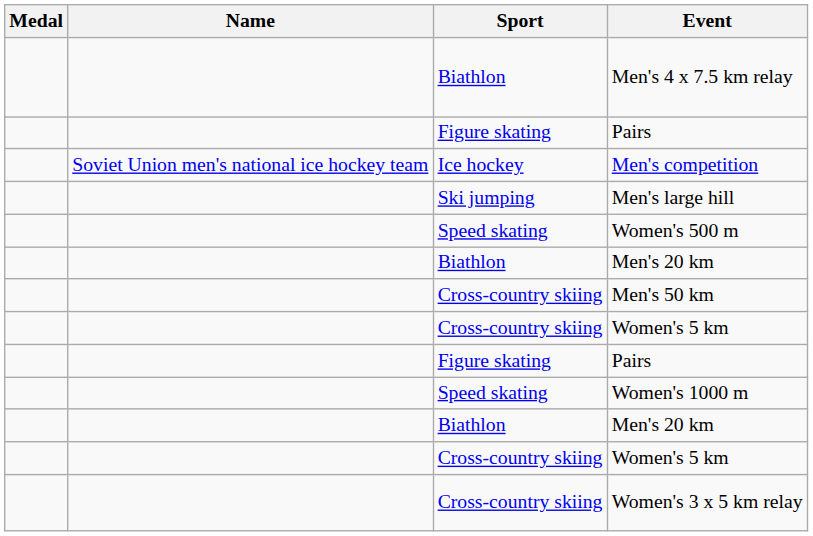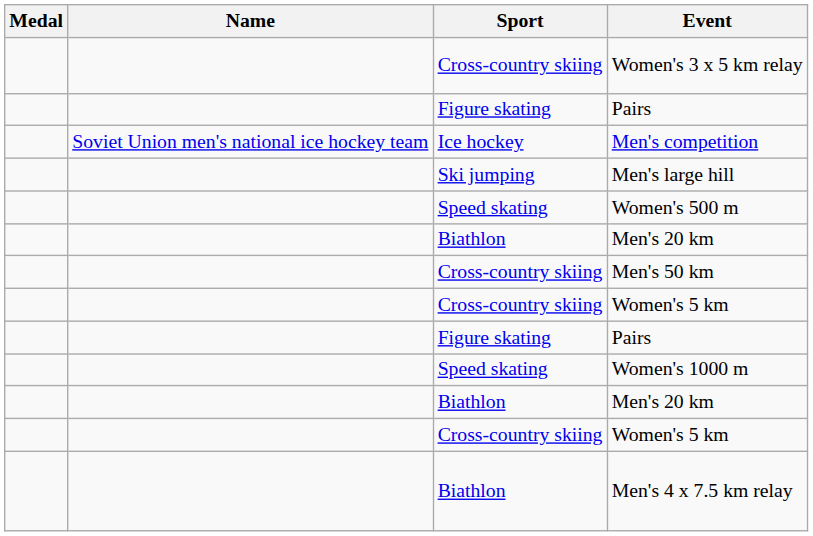rows swapped: Men's 4 x 7.5 km relay <-> Women's 3 x 5 km relay
